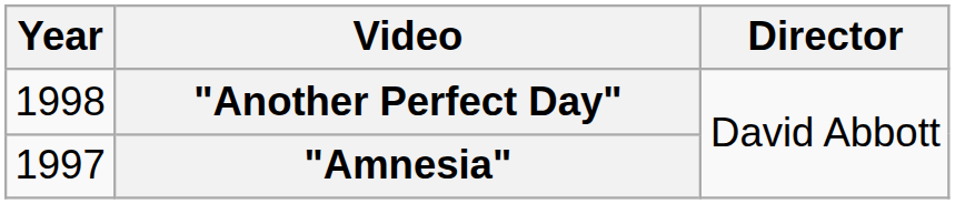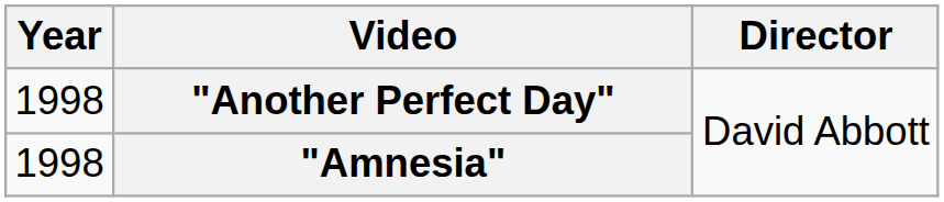"Amnesia" | Year: 1997 -> 1998
